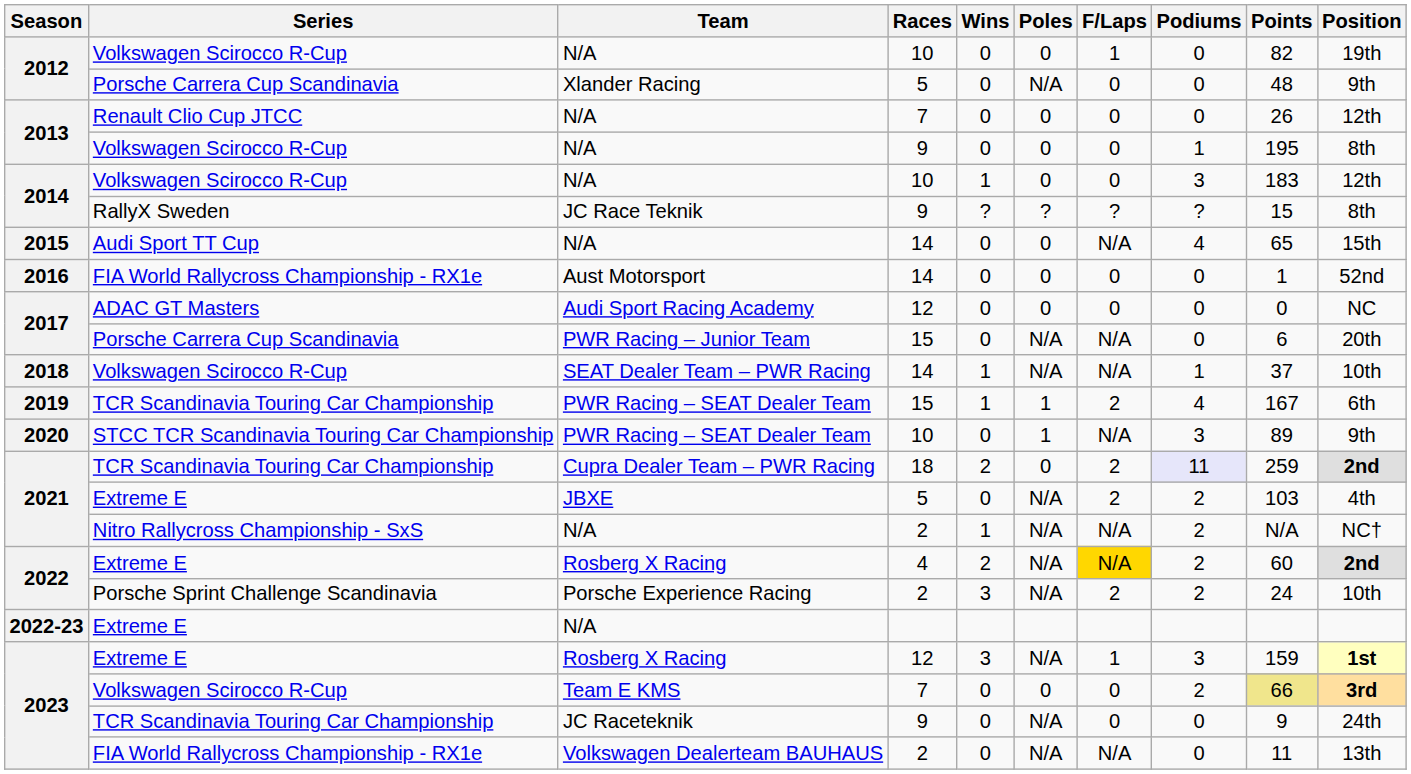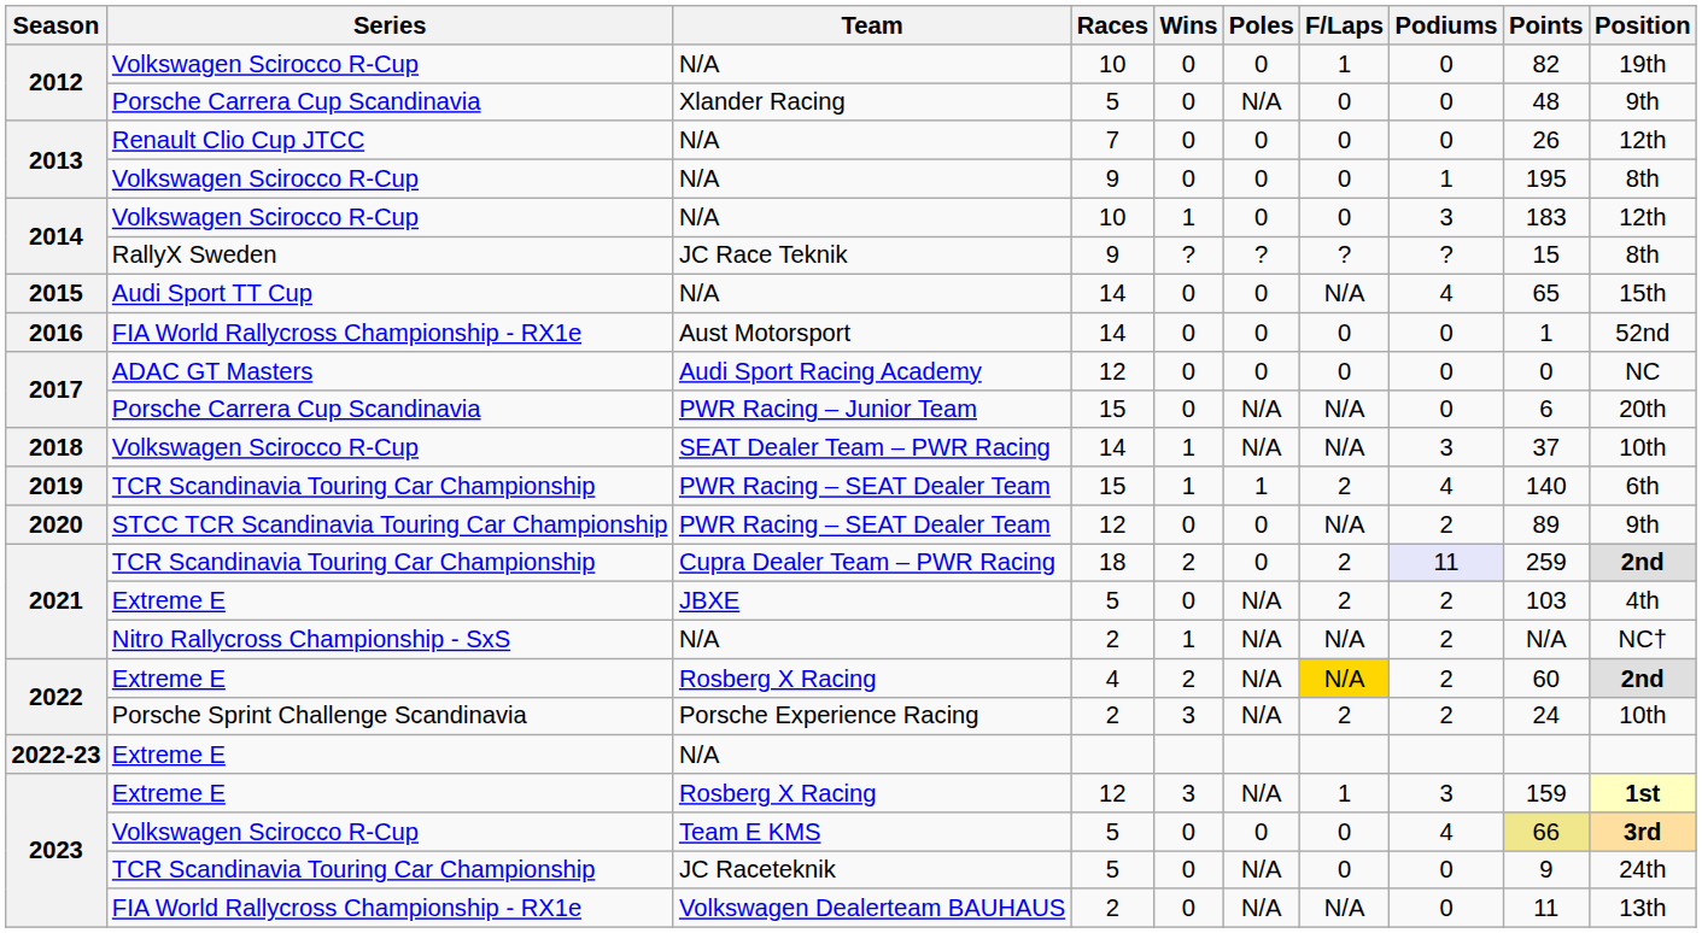SEAT Dealer Team – PWR Racing | Podiums: 1 -> 3
2019 / PWR Racing – SEAT Dealer Team | Points: 167 -> 140
2020 / PWR Racing – SEAT Dealer Team | Races: 10 -> 12
2020 / PWR Racing – SEAT Dealer Team | Poles: 1 -> 0
2020 / PWR Racing – SEAT Dealer Team | Podiums: 3 -> 2
Team E KMS | Races: 7 -> 5
Team E KMS | Podiums: 2 -> 4
JC Raceteknik | Races: 9 -> 5
